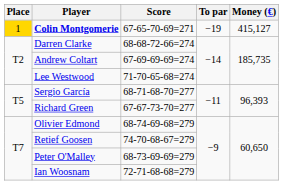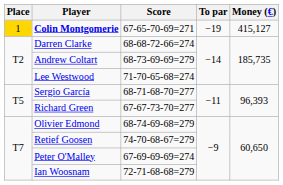Andrew Coltart | Score: 67-69-69-69=274 -> 68-73-69-69=279
Peter O'Malley | Score: 68-73-69-69=279 -> 67-69-69-69=274
